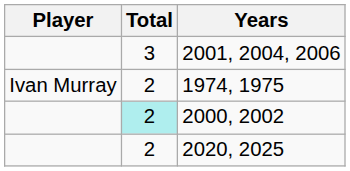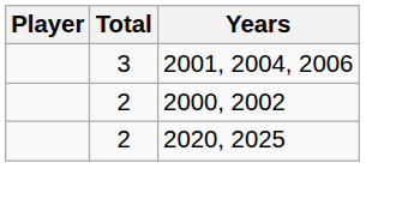- row: Ivan Murray | 2 | 1974, 1975
2000, 2002 | Total: paleturquoise background -> no background
